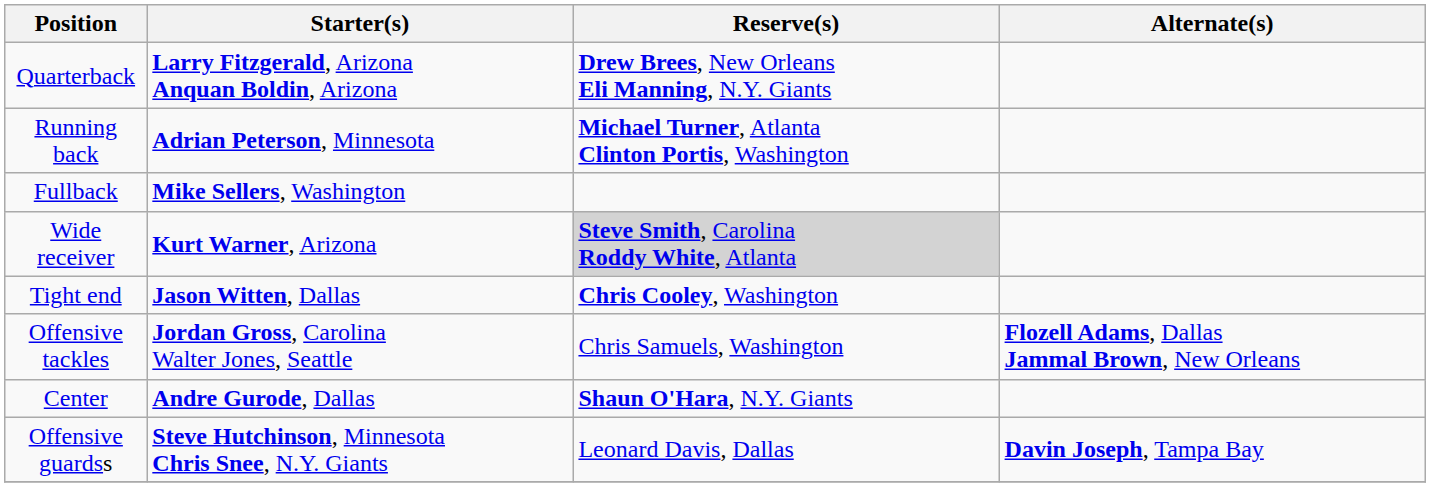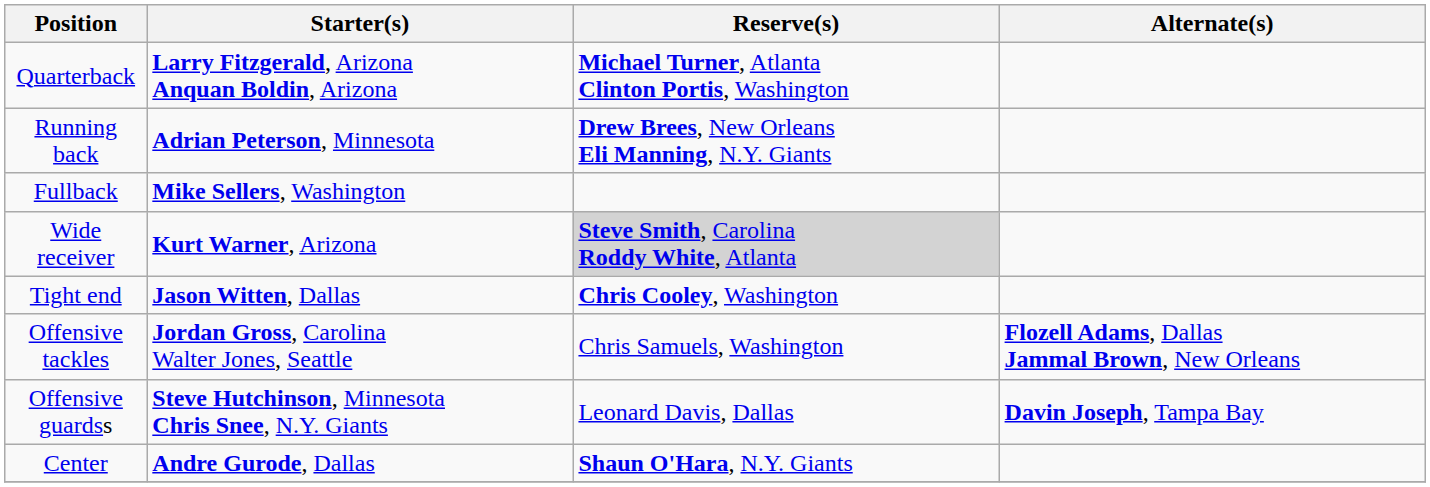Quarterback | Reserve(s): Drew Brees, New Orleans Eli Manning, N.Y. Giants -> Michael Turner, Atlanta Clinton Portis, Washington
Running back | Reserve(s): Michael Turner, Atlanta Clinton Portis, Washington -> Drew Brees, New Orleans Eli Manning, N.Y. Giants
rows swapped: Offensive guardss <-> Center
